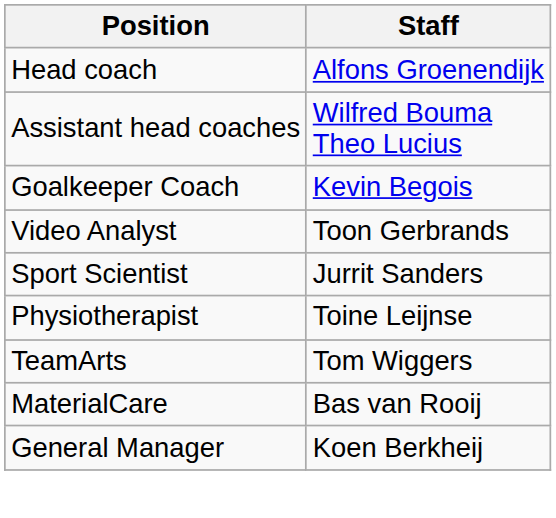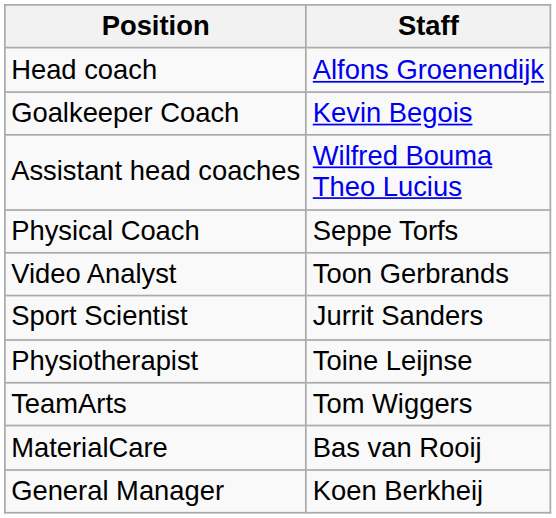rows swapped: Assistant head coaches <-> Goalkeeper Coach
+ row: Physical Coach | Seppe Torfs
